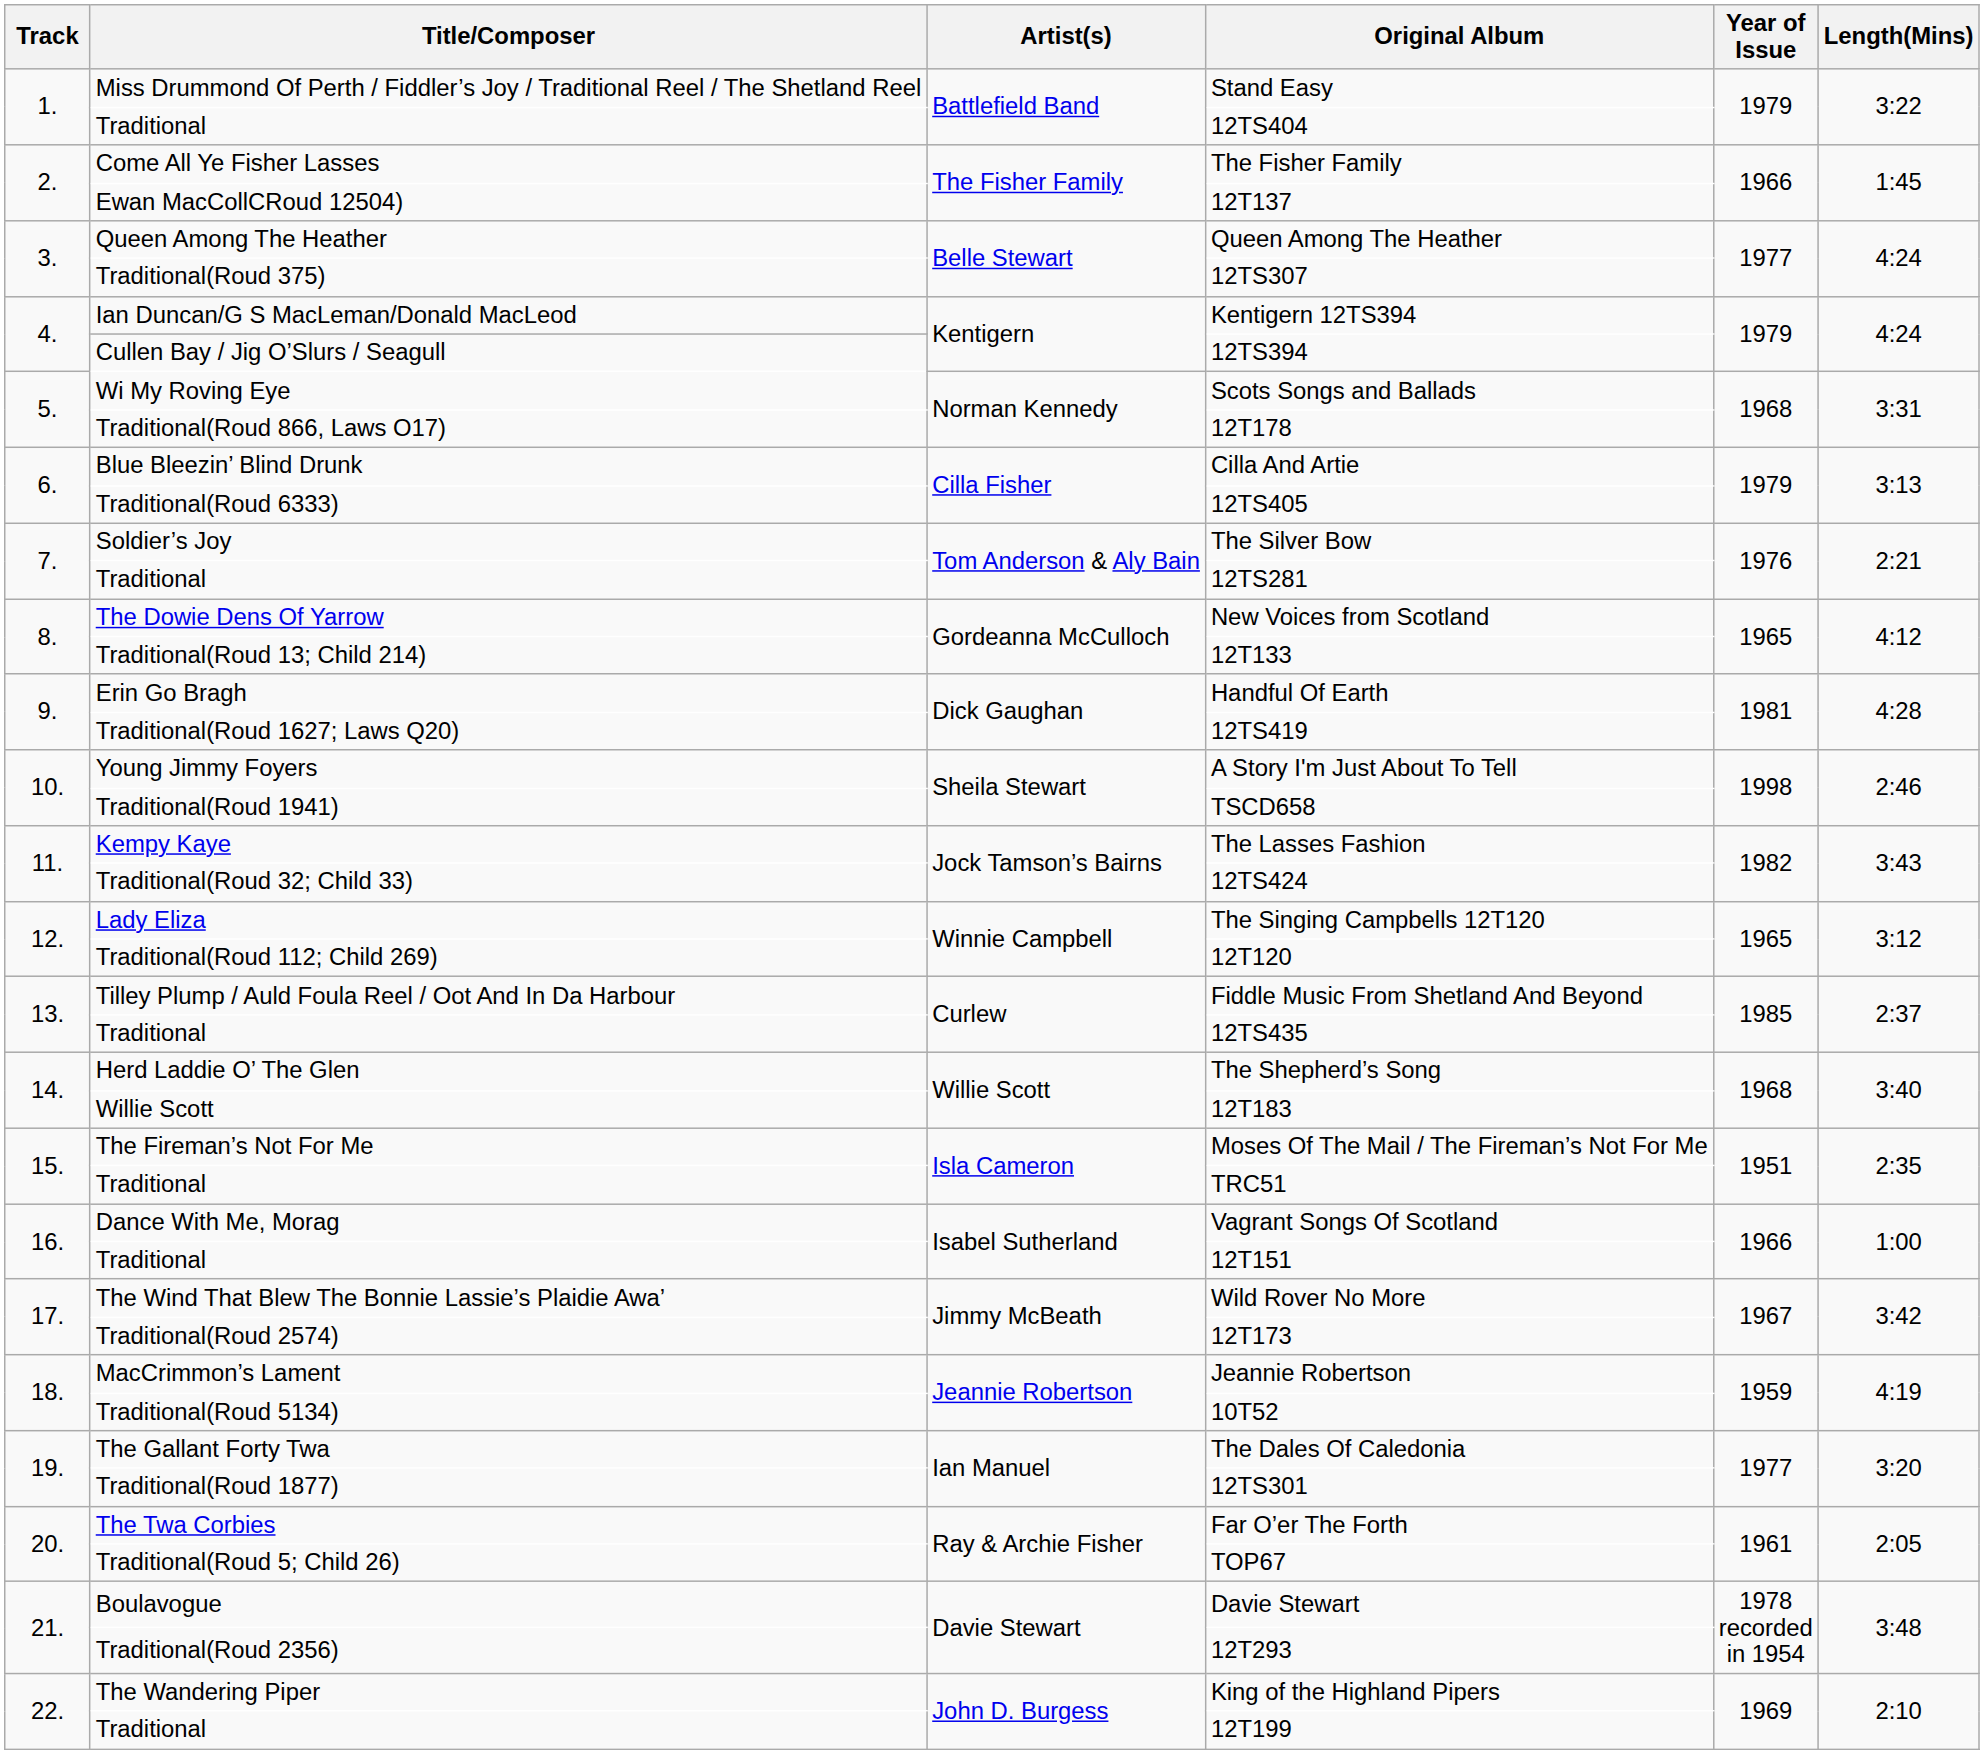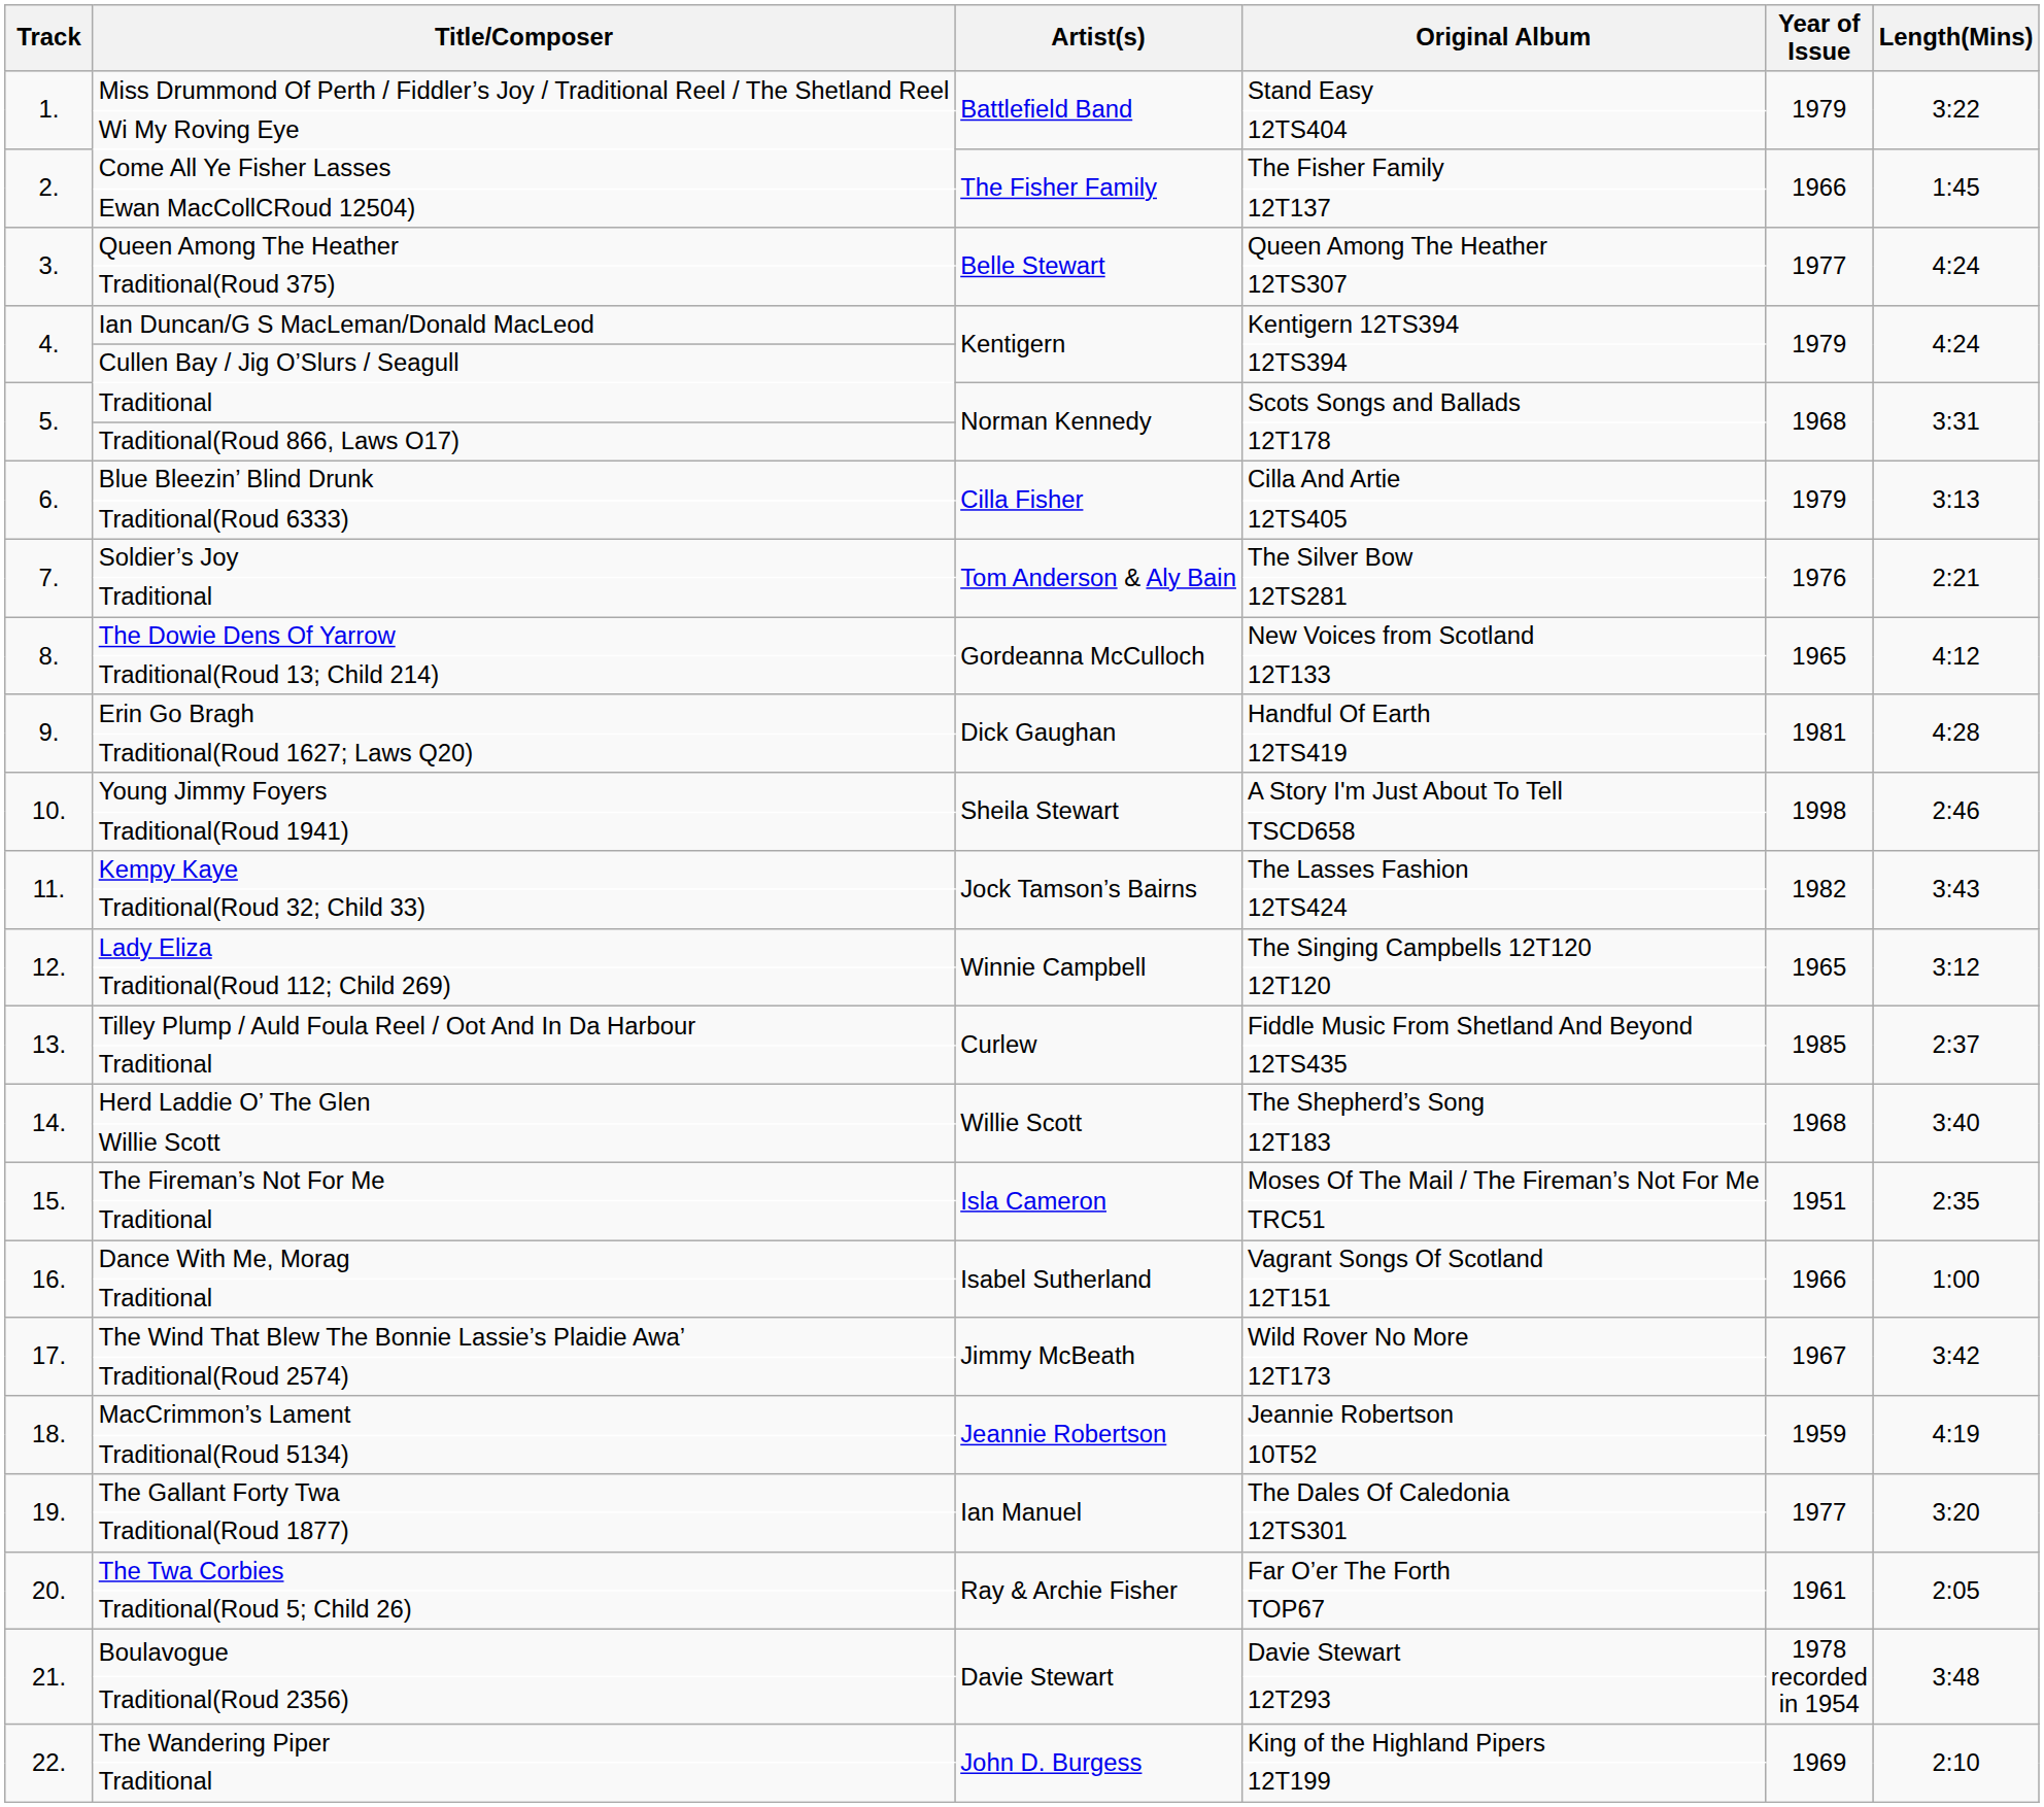12TS404 | Title/Composer: Traditional -> Wi My Roving Eye
Scots Songs and Ballads | Title/Composer: Wi My Roving Eye -> Traditional
